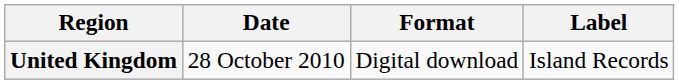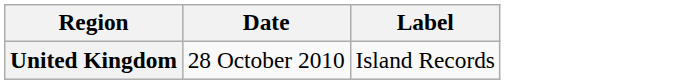- column: Format | Digital download
